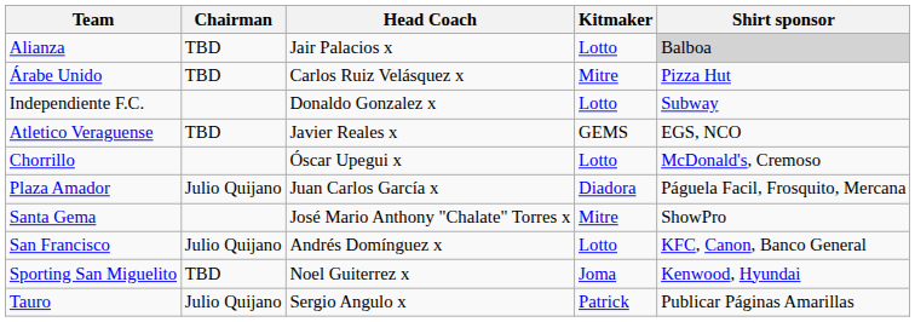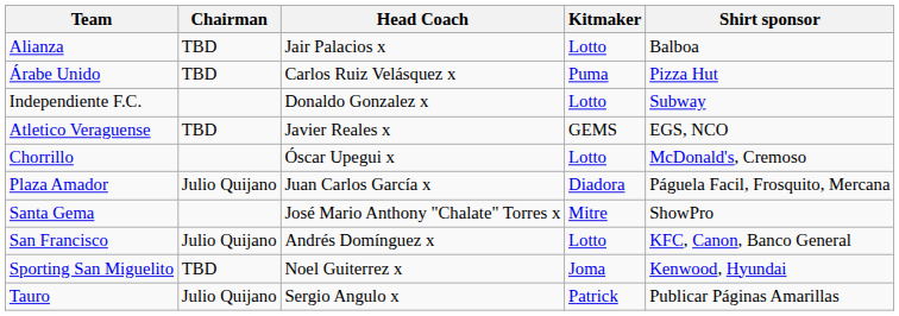Alianza | Shirt sponsor: lightgrey background -> no background
Árabe Unido | Kitmaker: Mitre -> Puma
